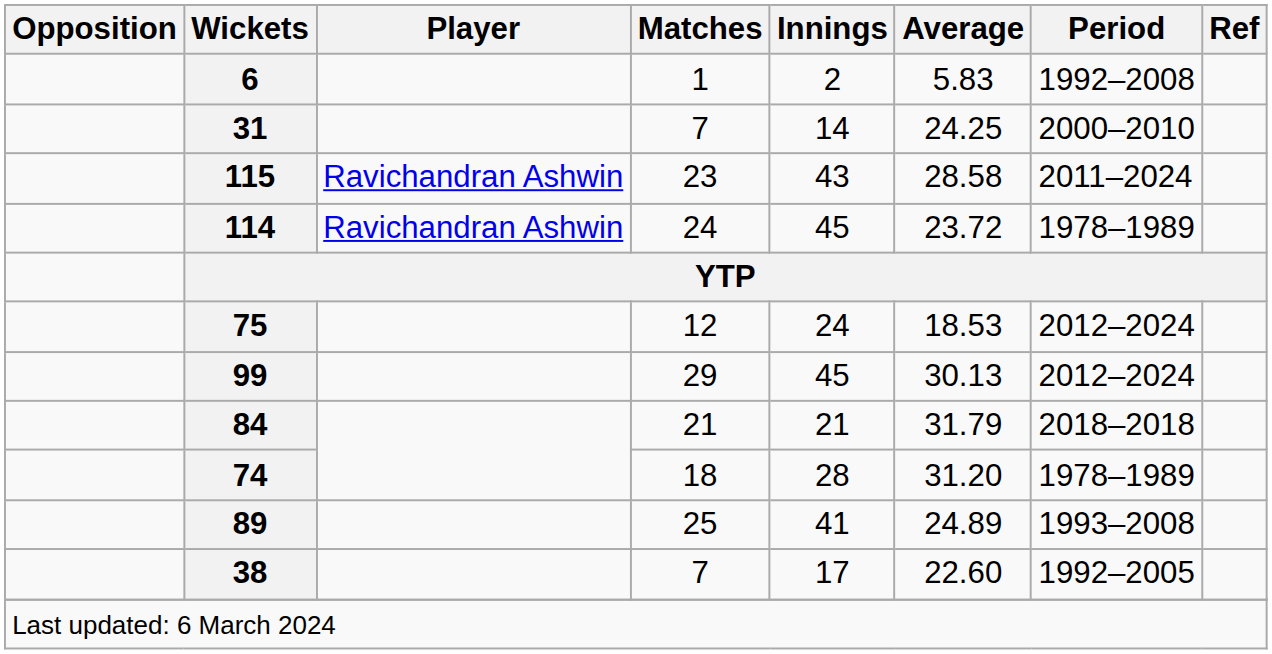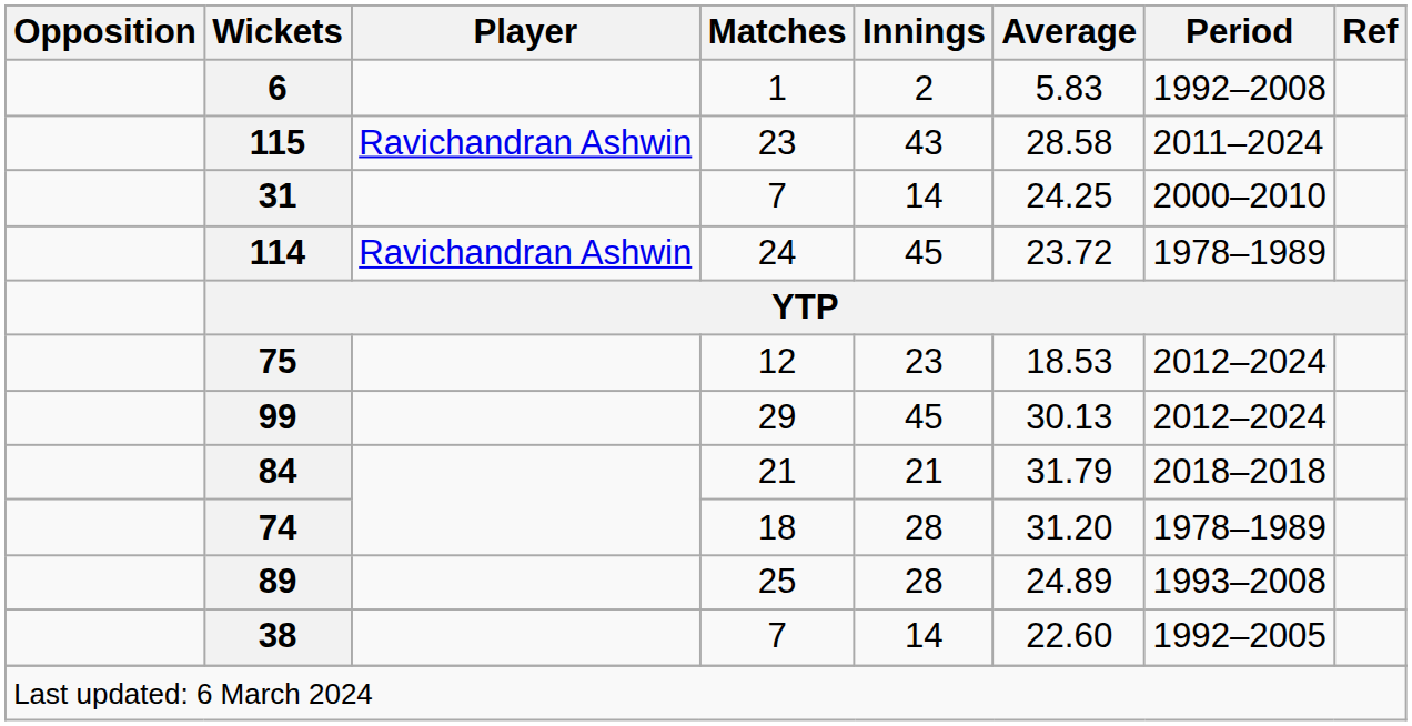rows swapped: 115 <-> 31
75 | Innings: 24 -> 23
89 | Innings: 41 -> 28
38 | Innings: 17 -> 14
